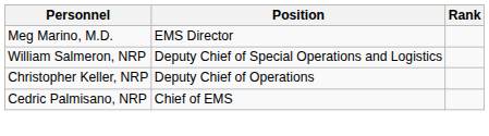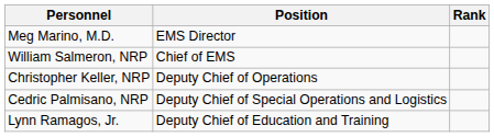William Salmeron, NRP | Position: Deputy Chief of Special Operations and Logistics -> Chief of EMS
Cedric Palmisano, NRP | Position: Chief of EMS -> Deputy Chief of Special Operations and Logistics
+ row: Lynn Ramagos, Jr. | Deputy Chief of Education and Training
